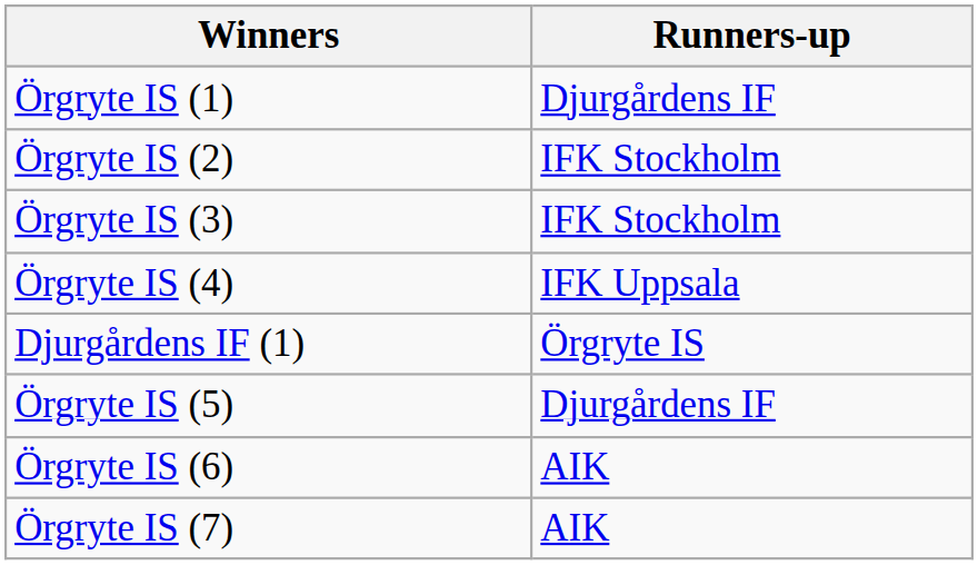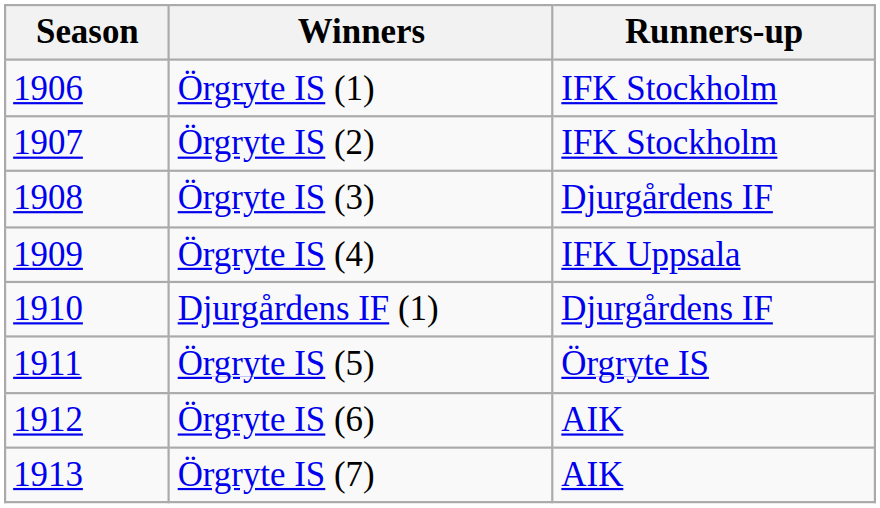+ column: Season | 1906 | 1907 | 1908 | 1909 | 1910 | 1911 | 1912 | 1913
Örgryte IS (1) | Runners-up: Djurgårdens IF -> IFK Stockholm
Örgryte IS (3) | Runners-up: IFK Stockholm -> Djurgårdens IF
Djurgårdens IF (1) | Runners-up: Örgryte IS -> Djurgårdens IF
Örgryte IS (5) | Runners-up: Djurgårdens IF -> Örgryte IS
